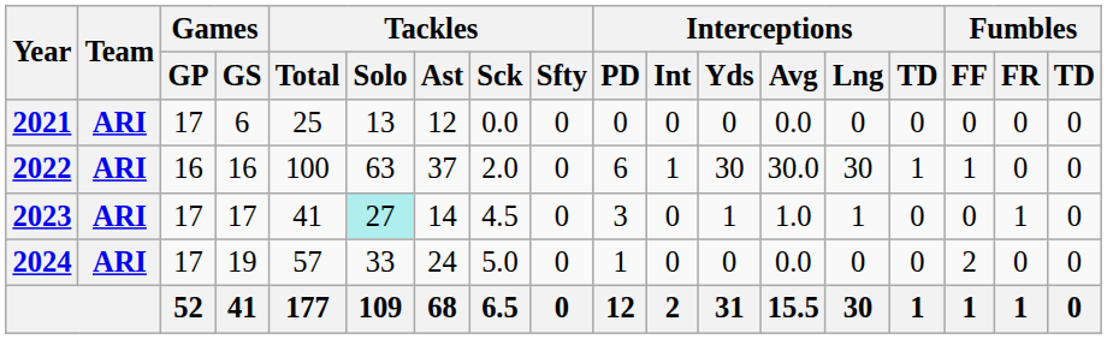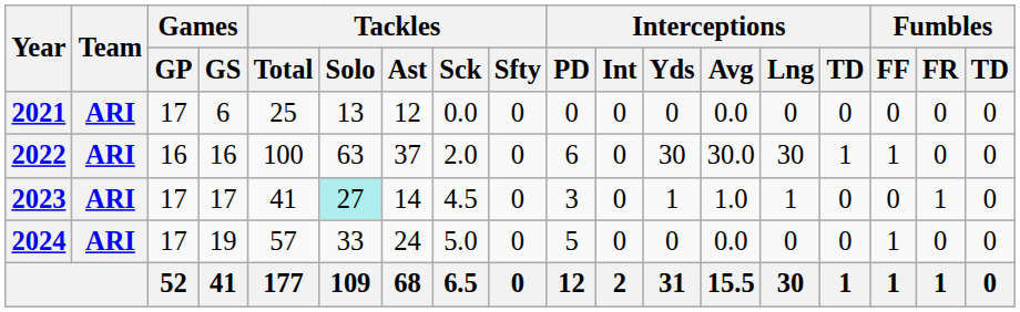2022 | Interceptions / Int: 1 -> 0
2024 | Interceptions / PD: 1 -> 5
2024 | Fumbles / FF: 2 -> 1
